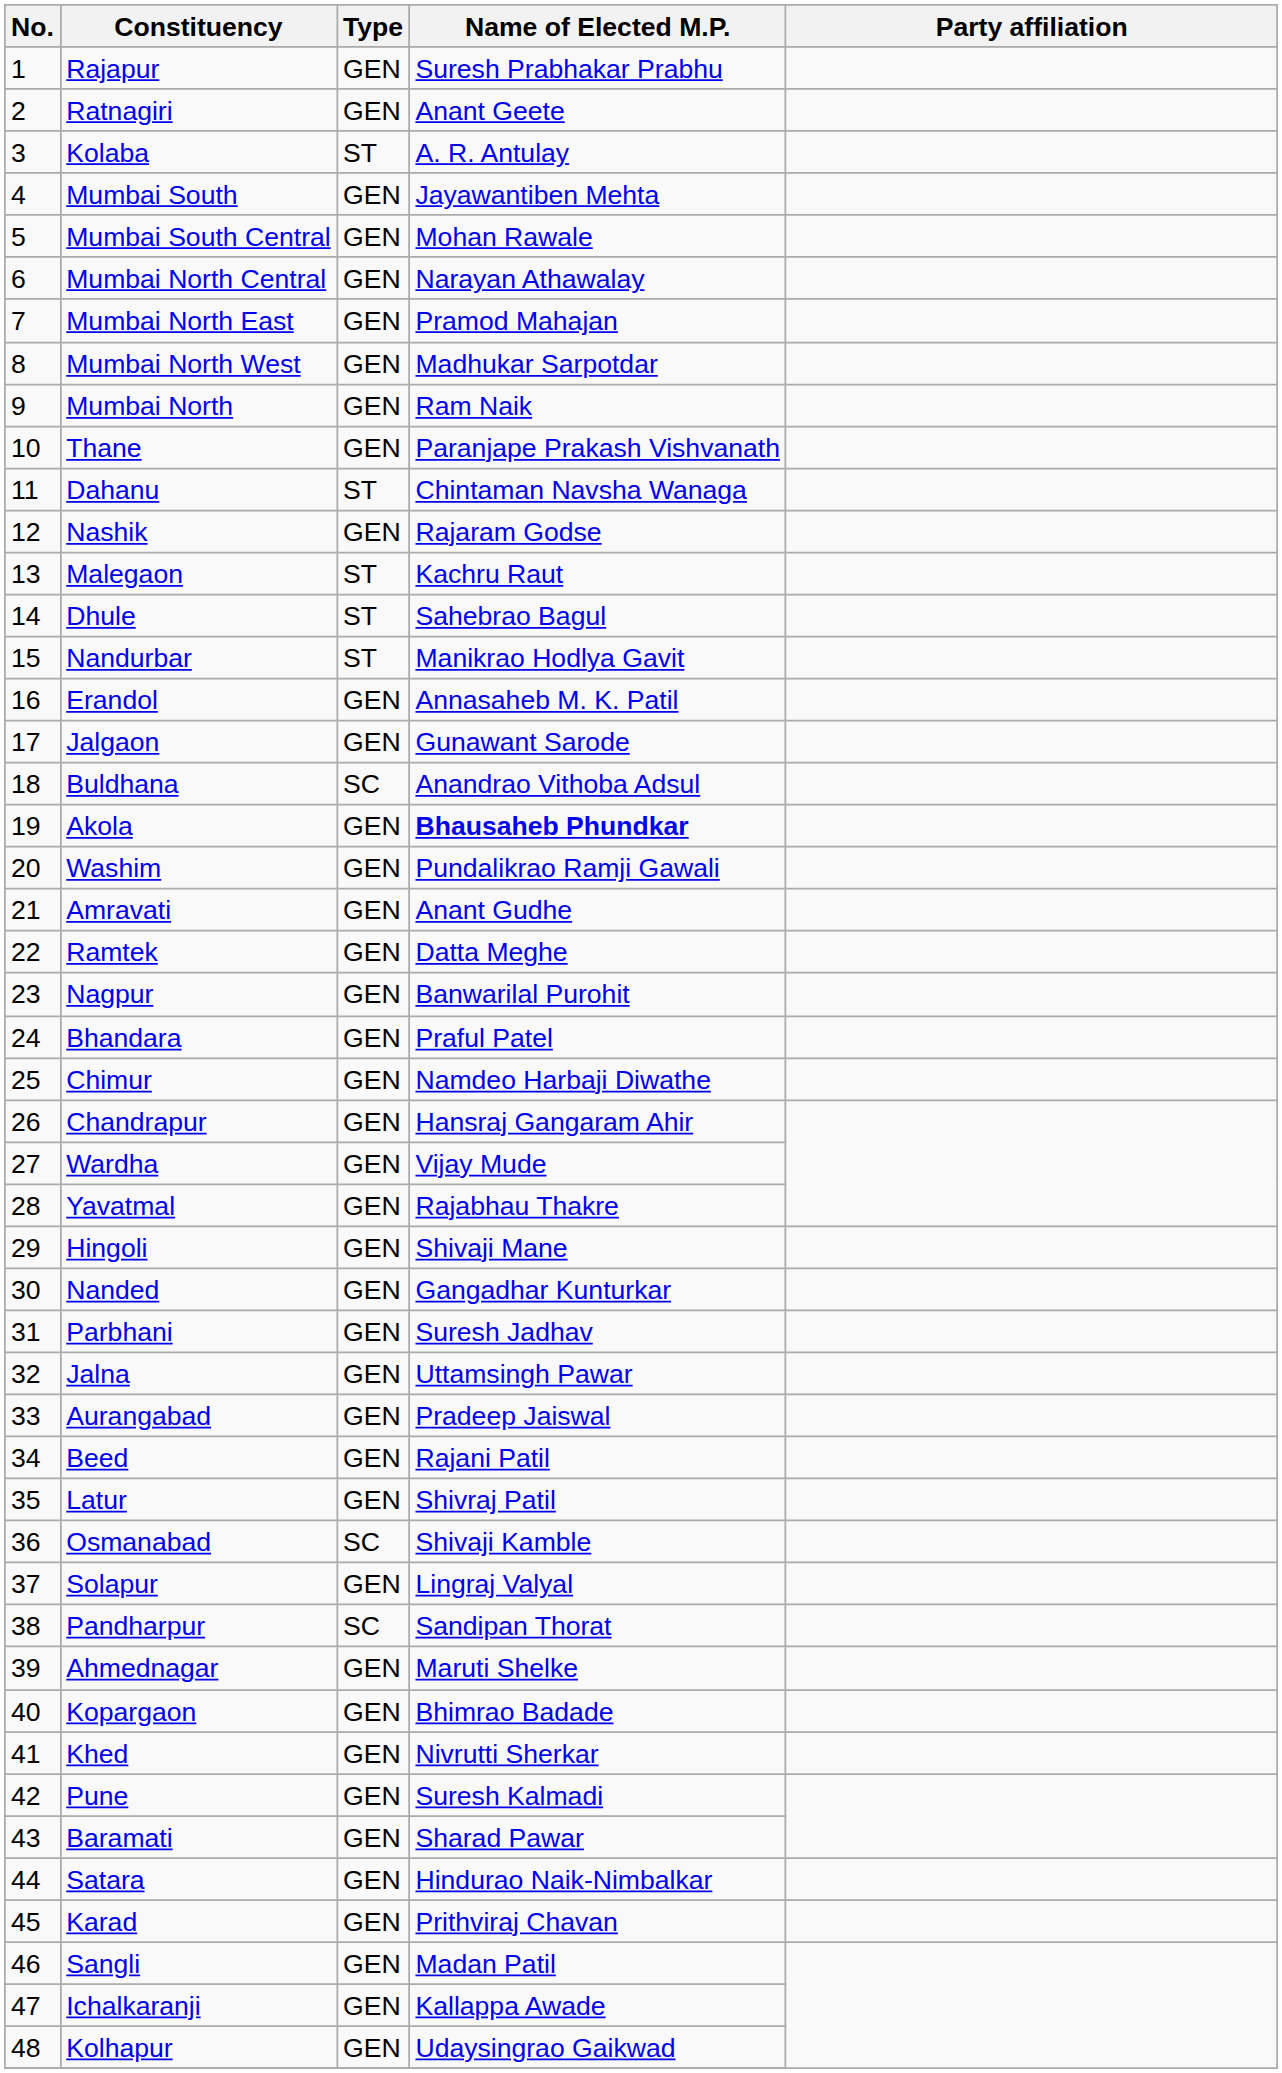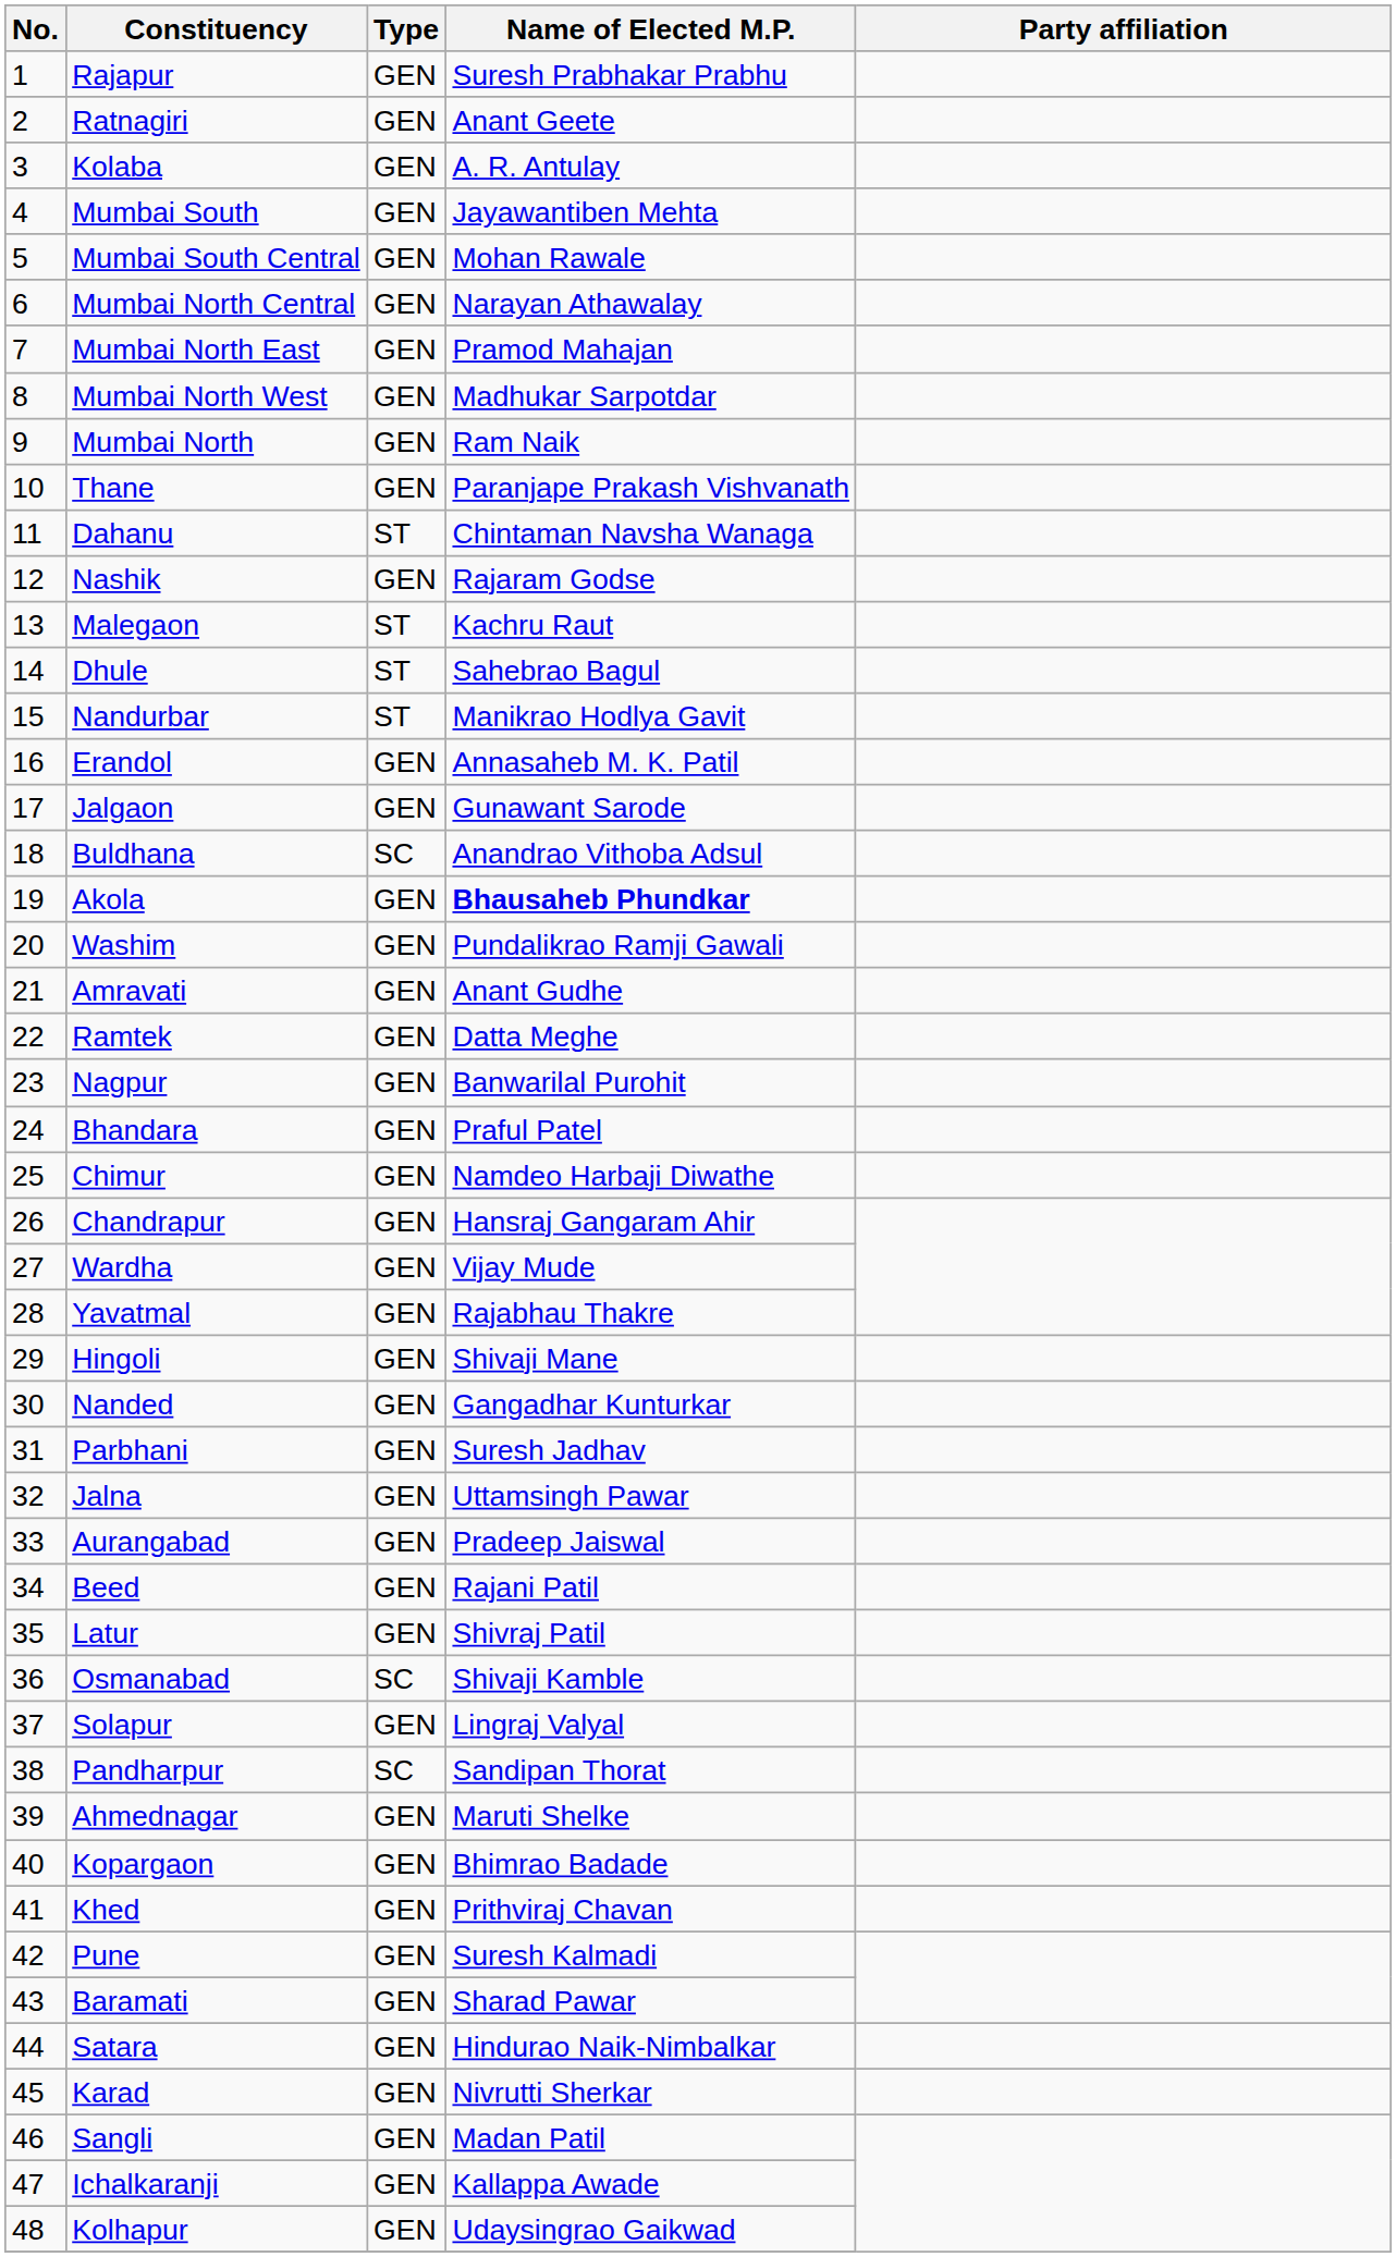Kolaba | Type: ST -> GEN
Khed | Name of Elected M.P.: Nivrutti Sherkar -> Prithviraj Chavan
Karad | Name of Elected M.P.: Prithviraj Chavan -> Nivrutti Sherkar
